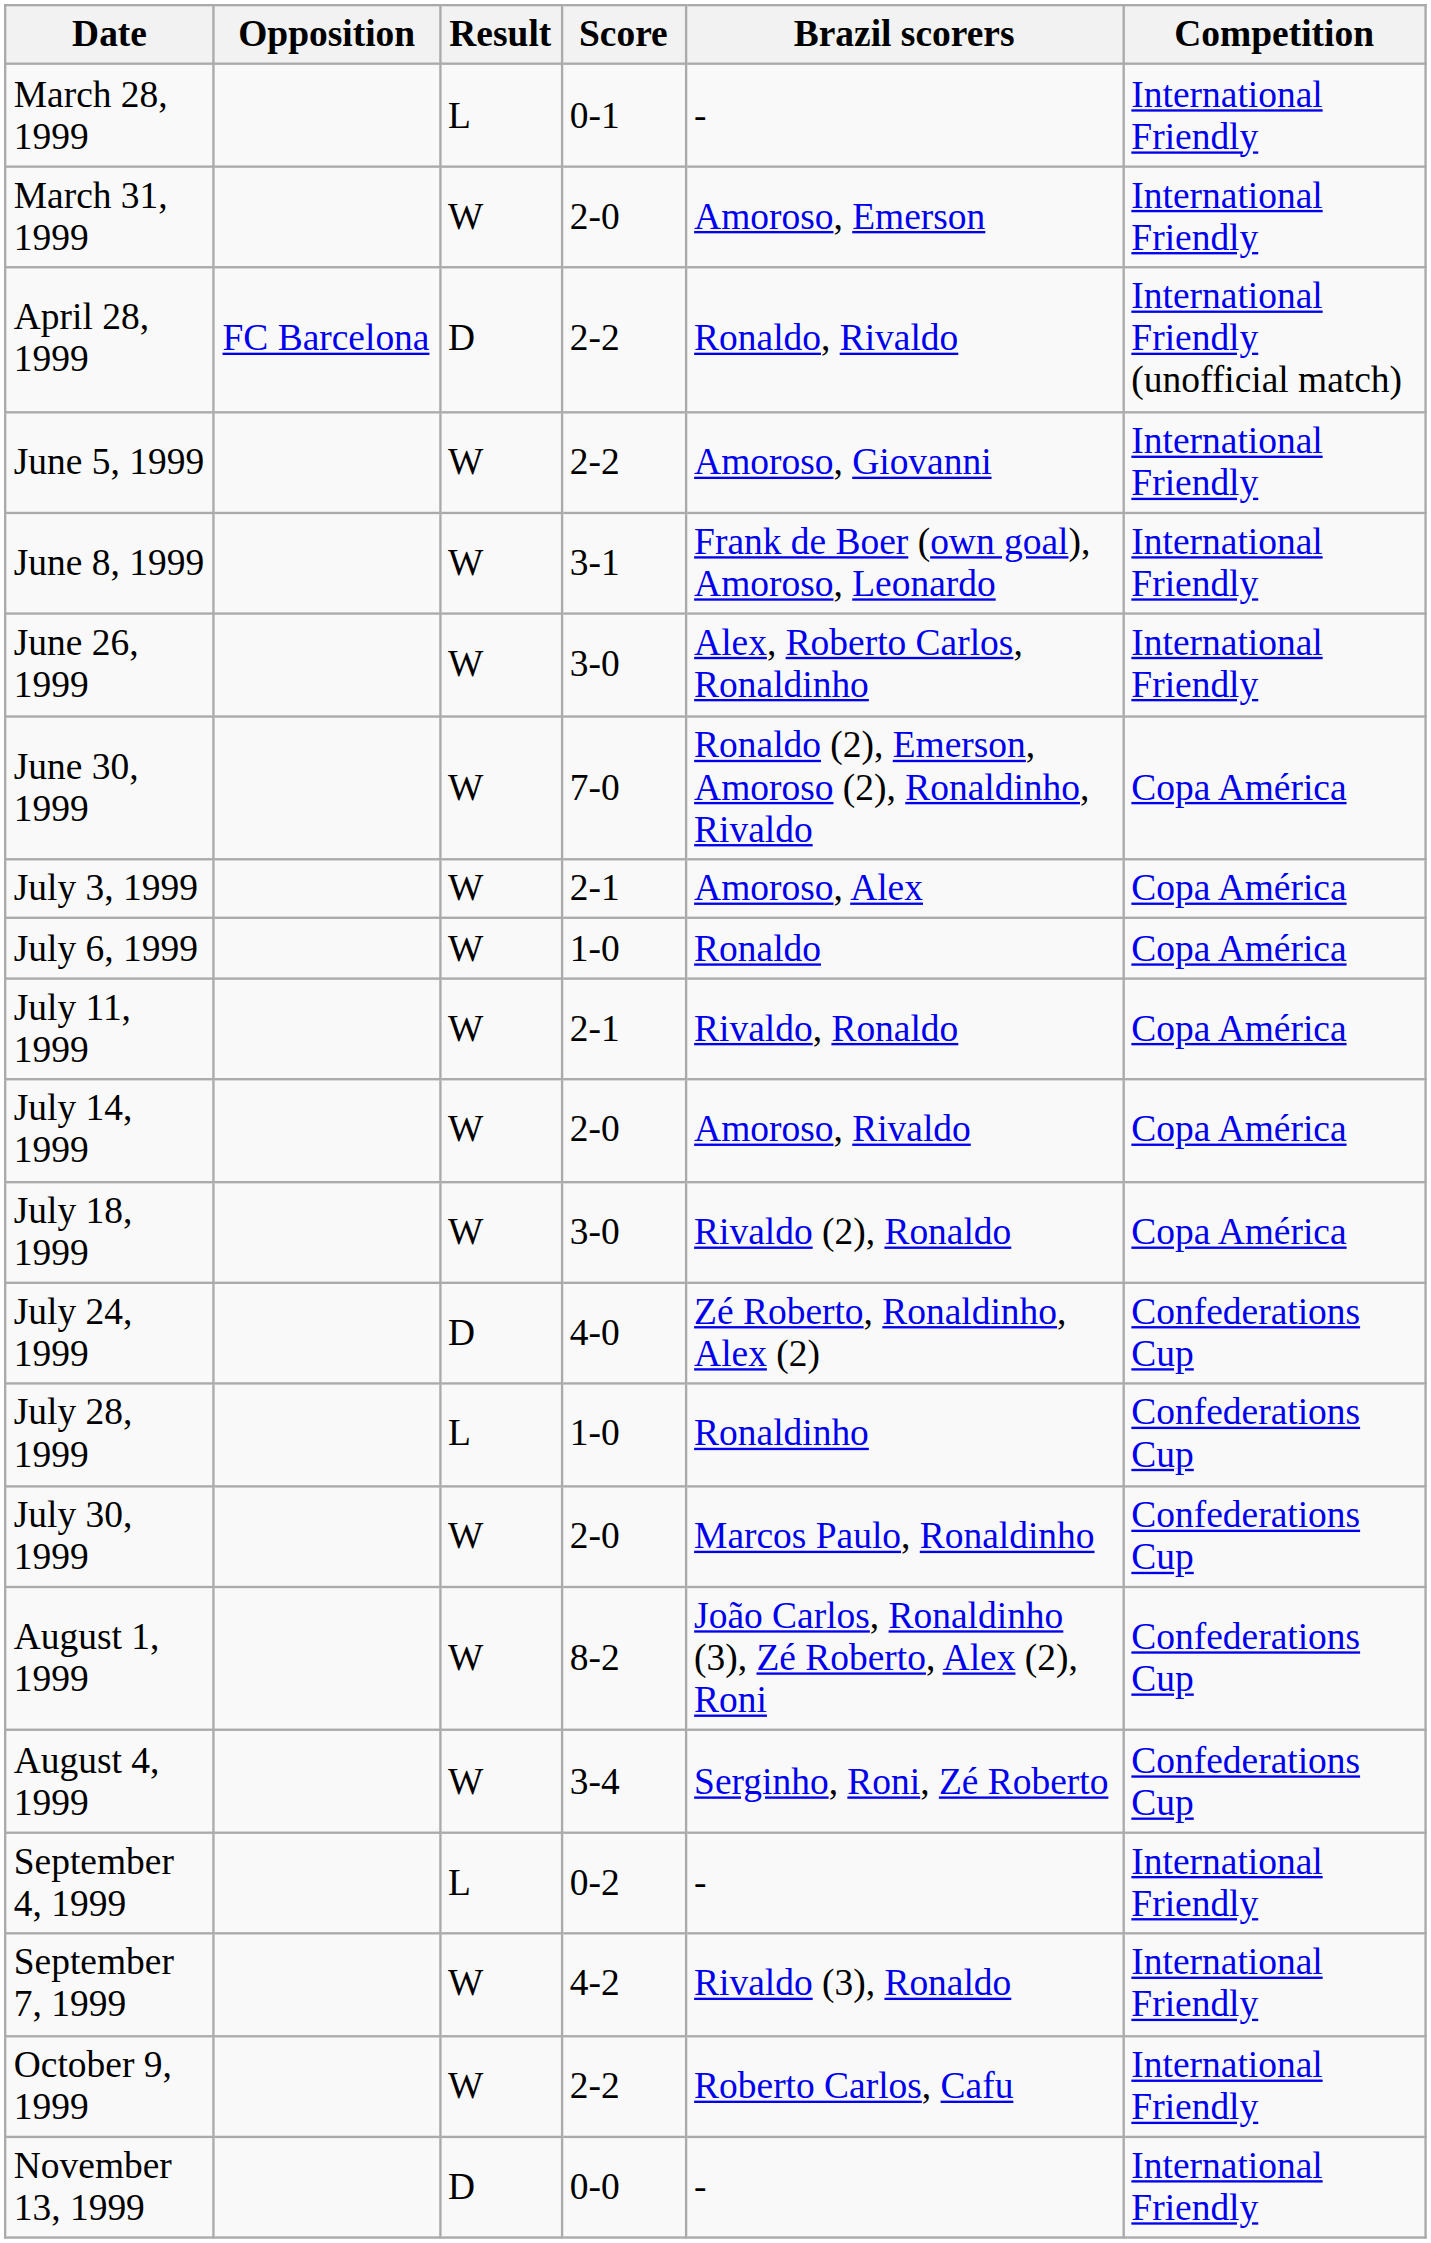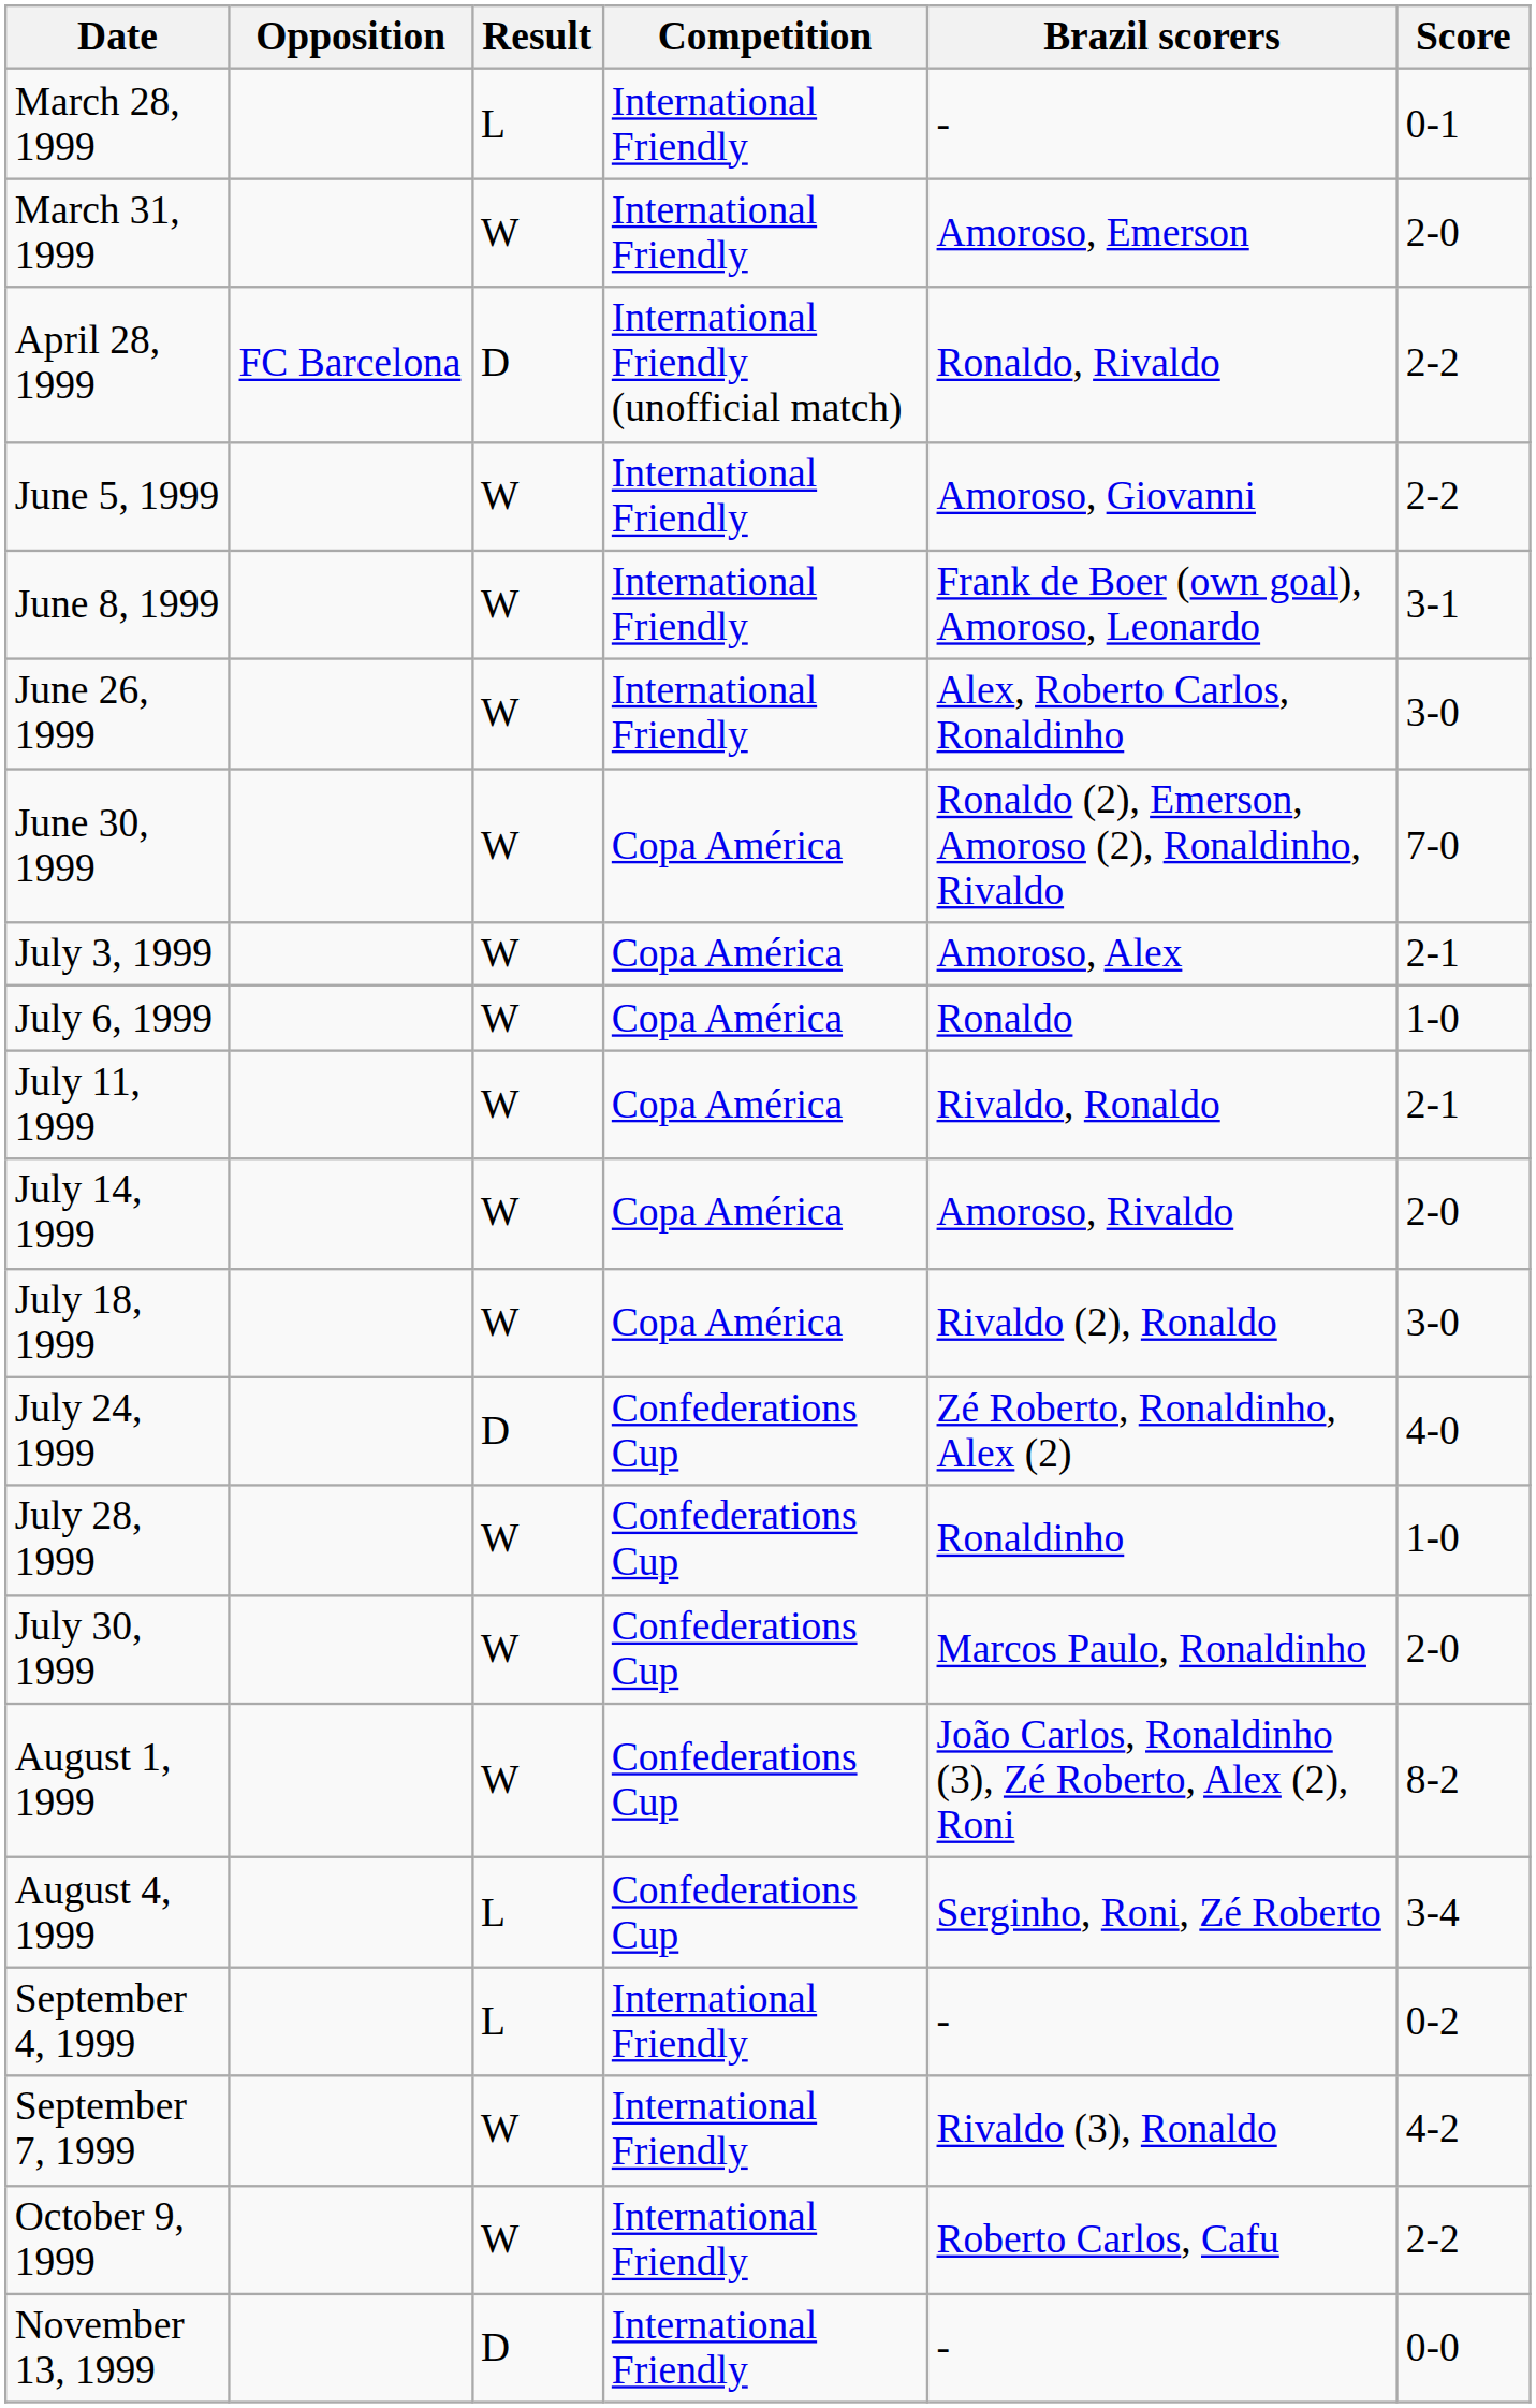columns swapped: Score <-> Competition
July 28, 1999 | Result: L -> W
August 4, 1999 | Result: W -> L
